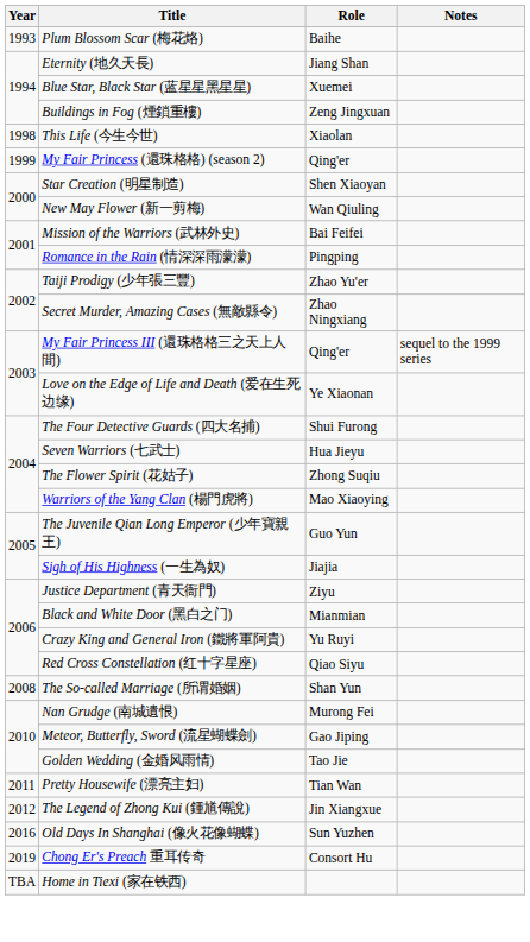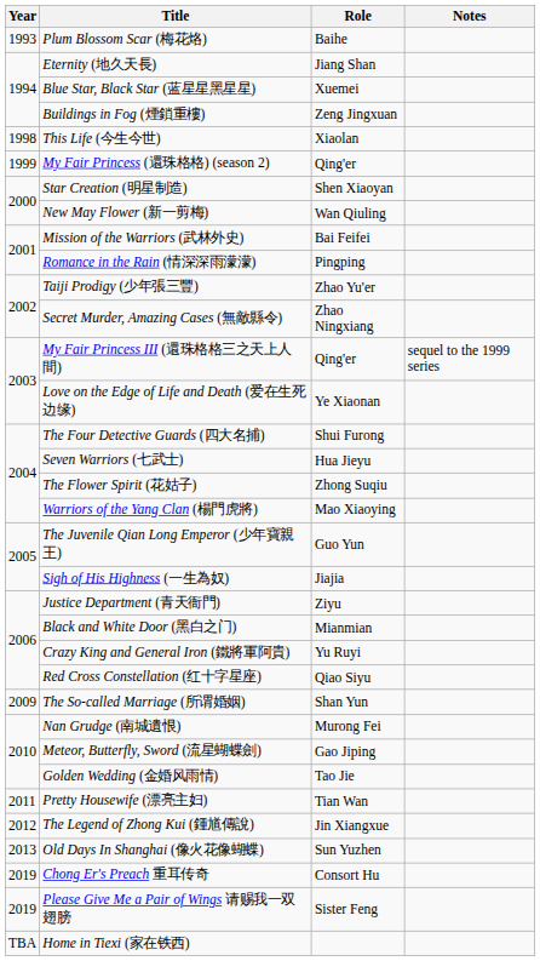The So-called Marriage (所谓婚姻) | Year: 2008 -> 2009
Old Days In Shanghai (像火花像蝴蝶) | Year: 2016 -> 2013
+ row: 2019 | Please Give Me a Pair of Wings 请赐我一双翅膀 | Sister Feng
